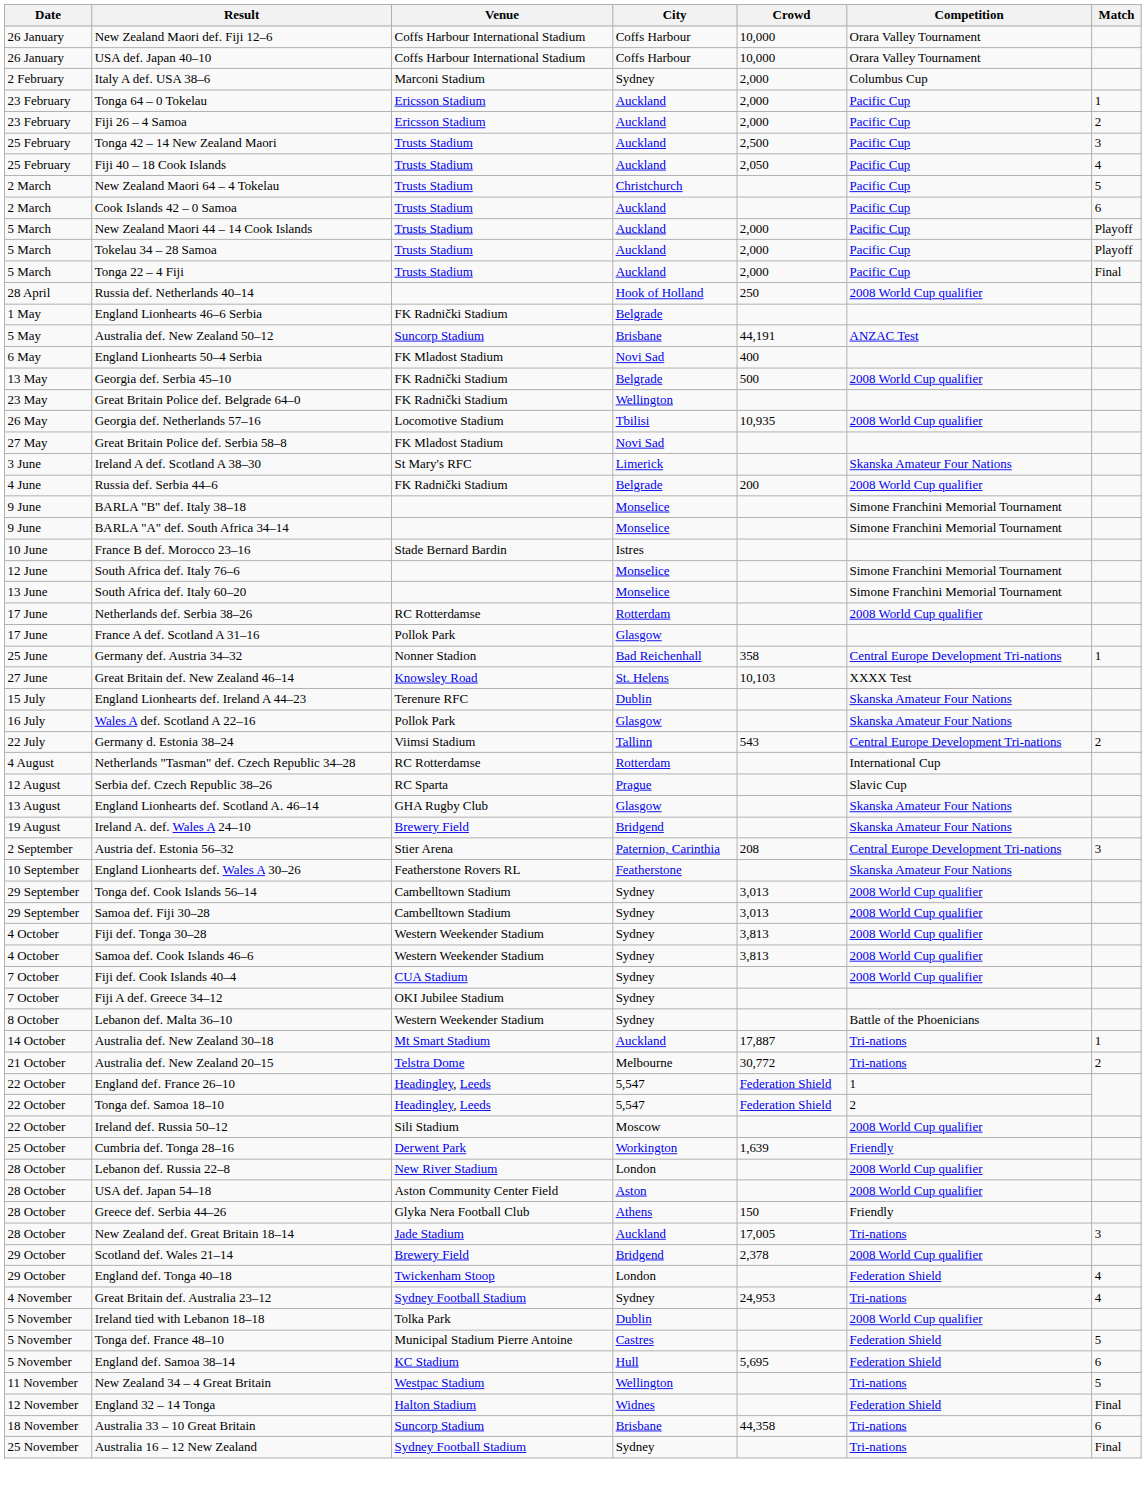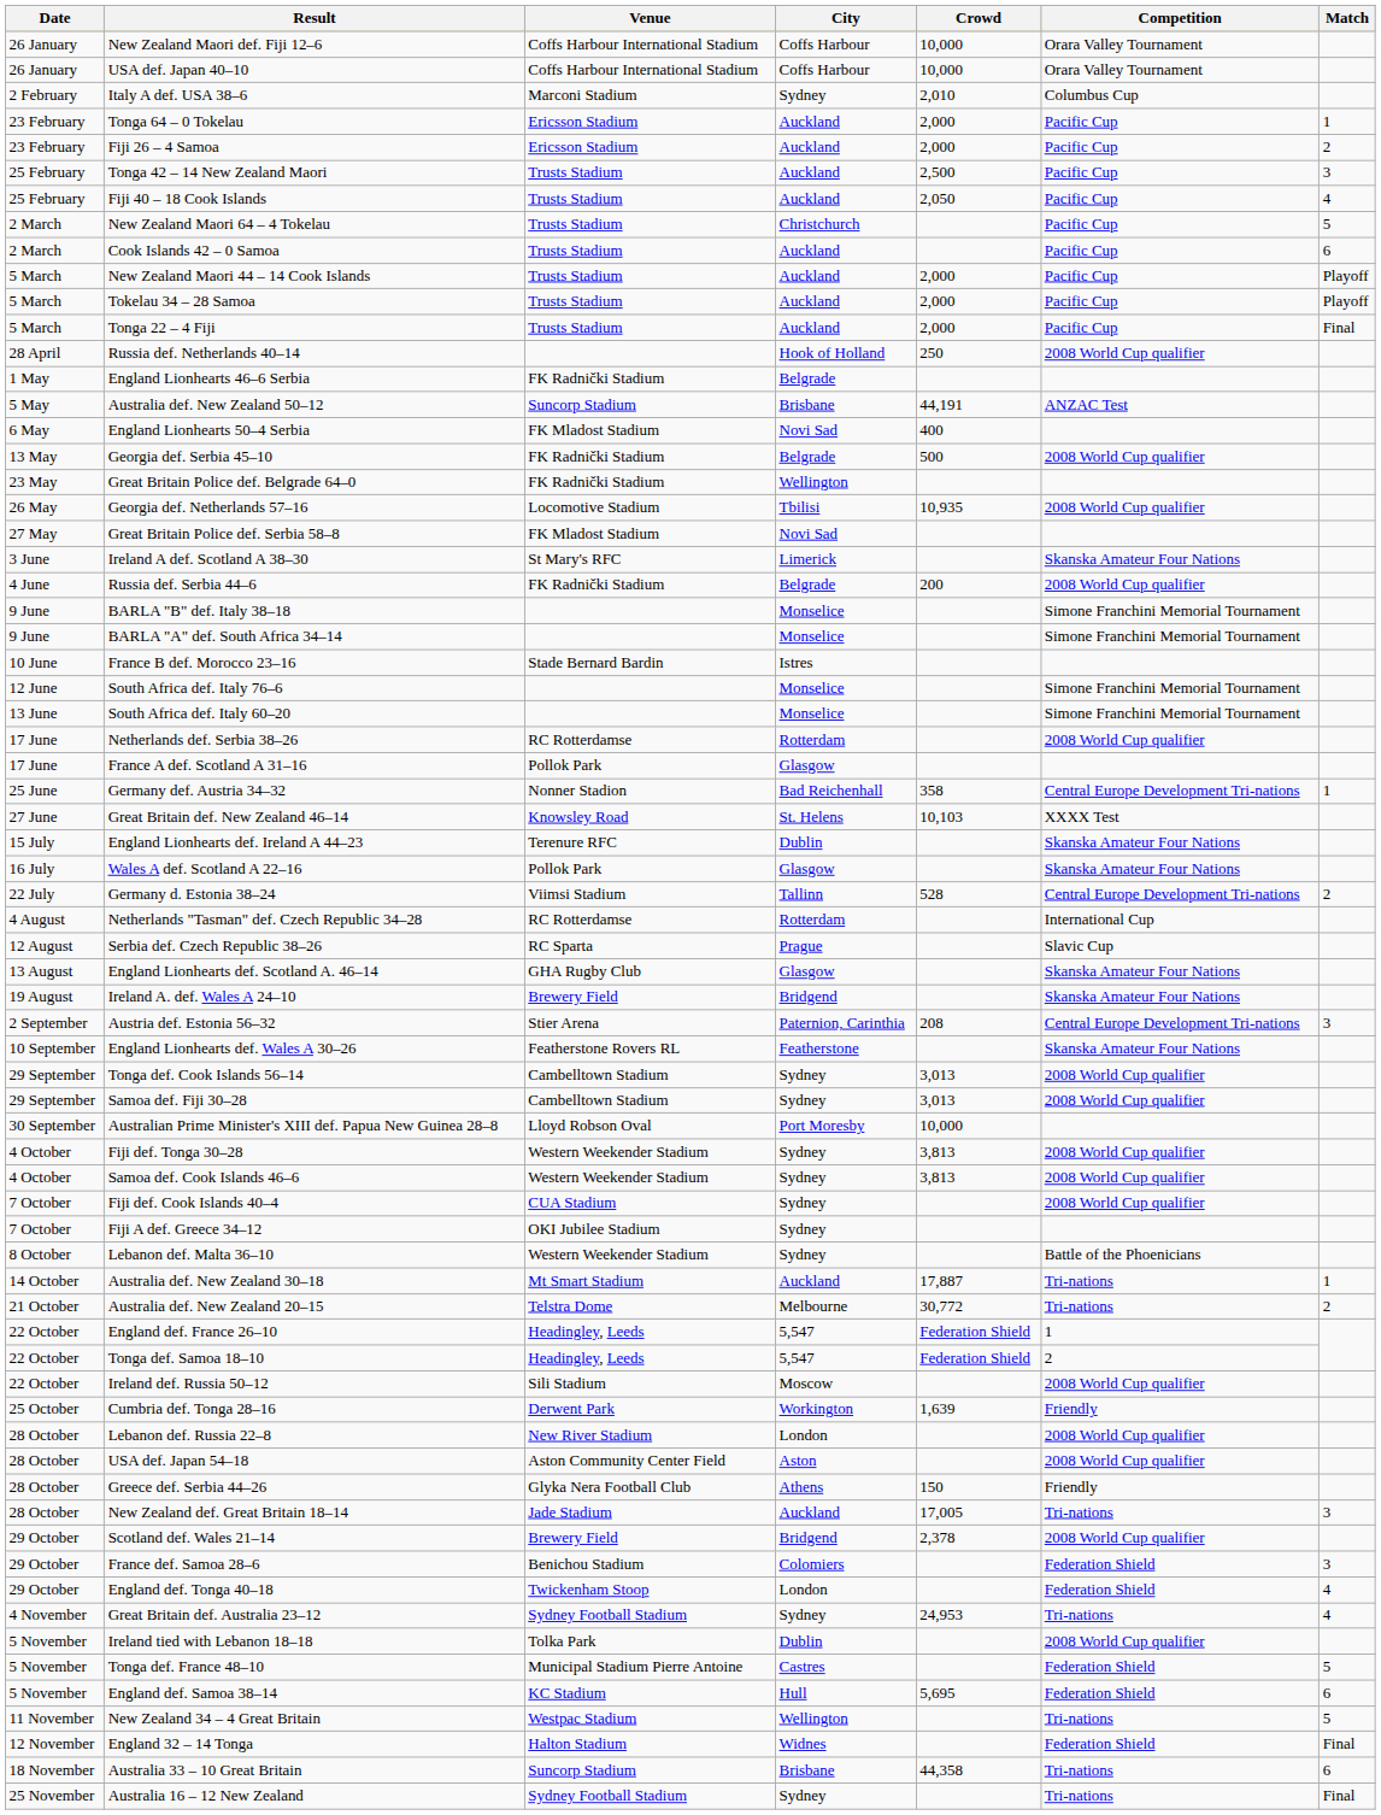Italy A def. USA 38–6 | Crowd: 2,000 -> 2,010
Germany d. Estonia 38–24 | Crowd: 543 -> 528
+ row: 30 September | Australian Prime Minister's XIII def. Papua New Guinea 28–8 | Lloyd Robson Oval | Port Moresby | 10,000
+ row: 29 October | France def. Samoa 28–6 | Benichou Stadium | Colomiers | Federation Shield | 3
